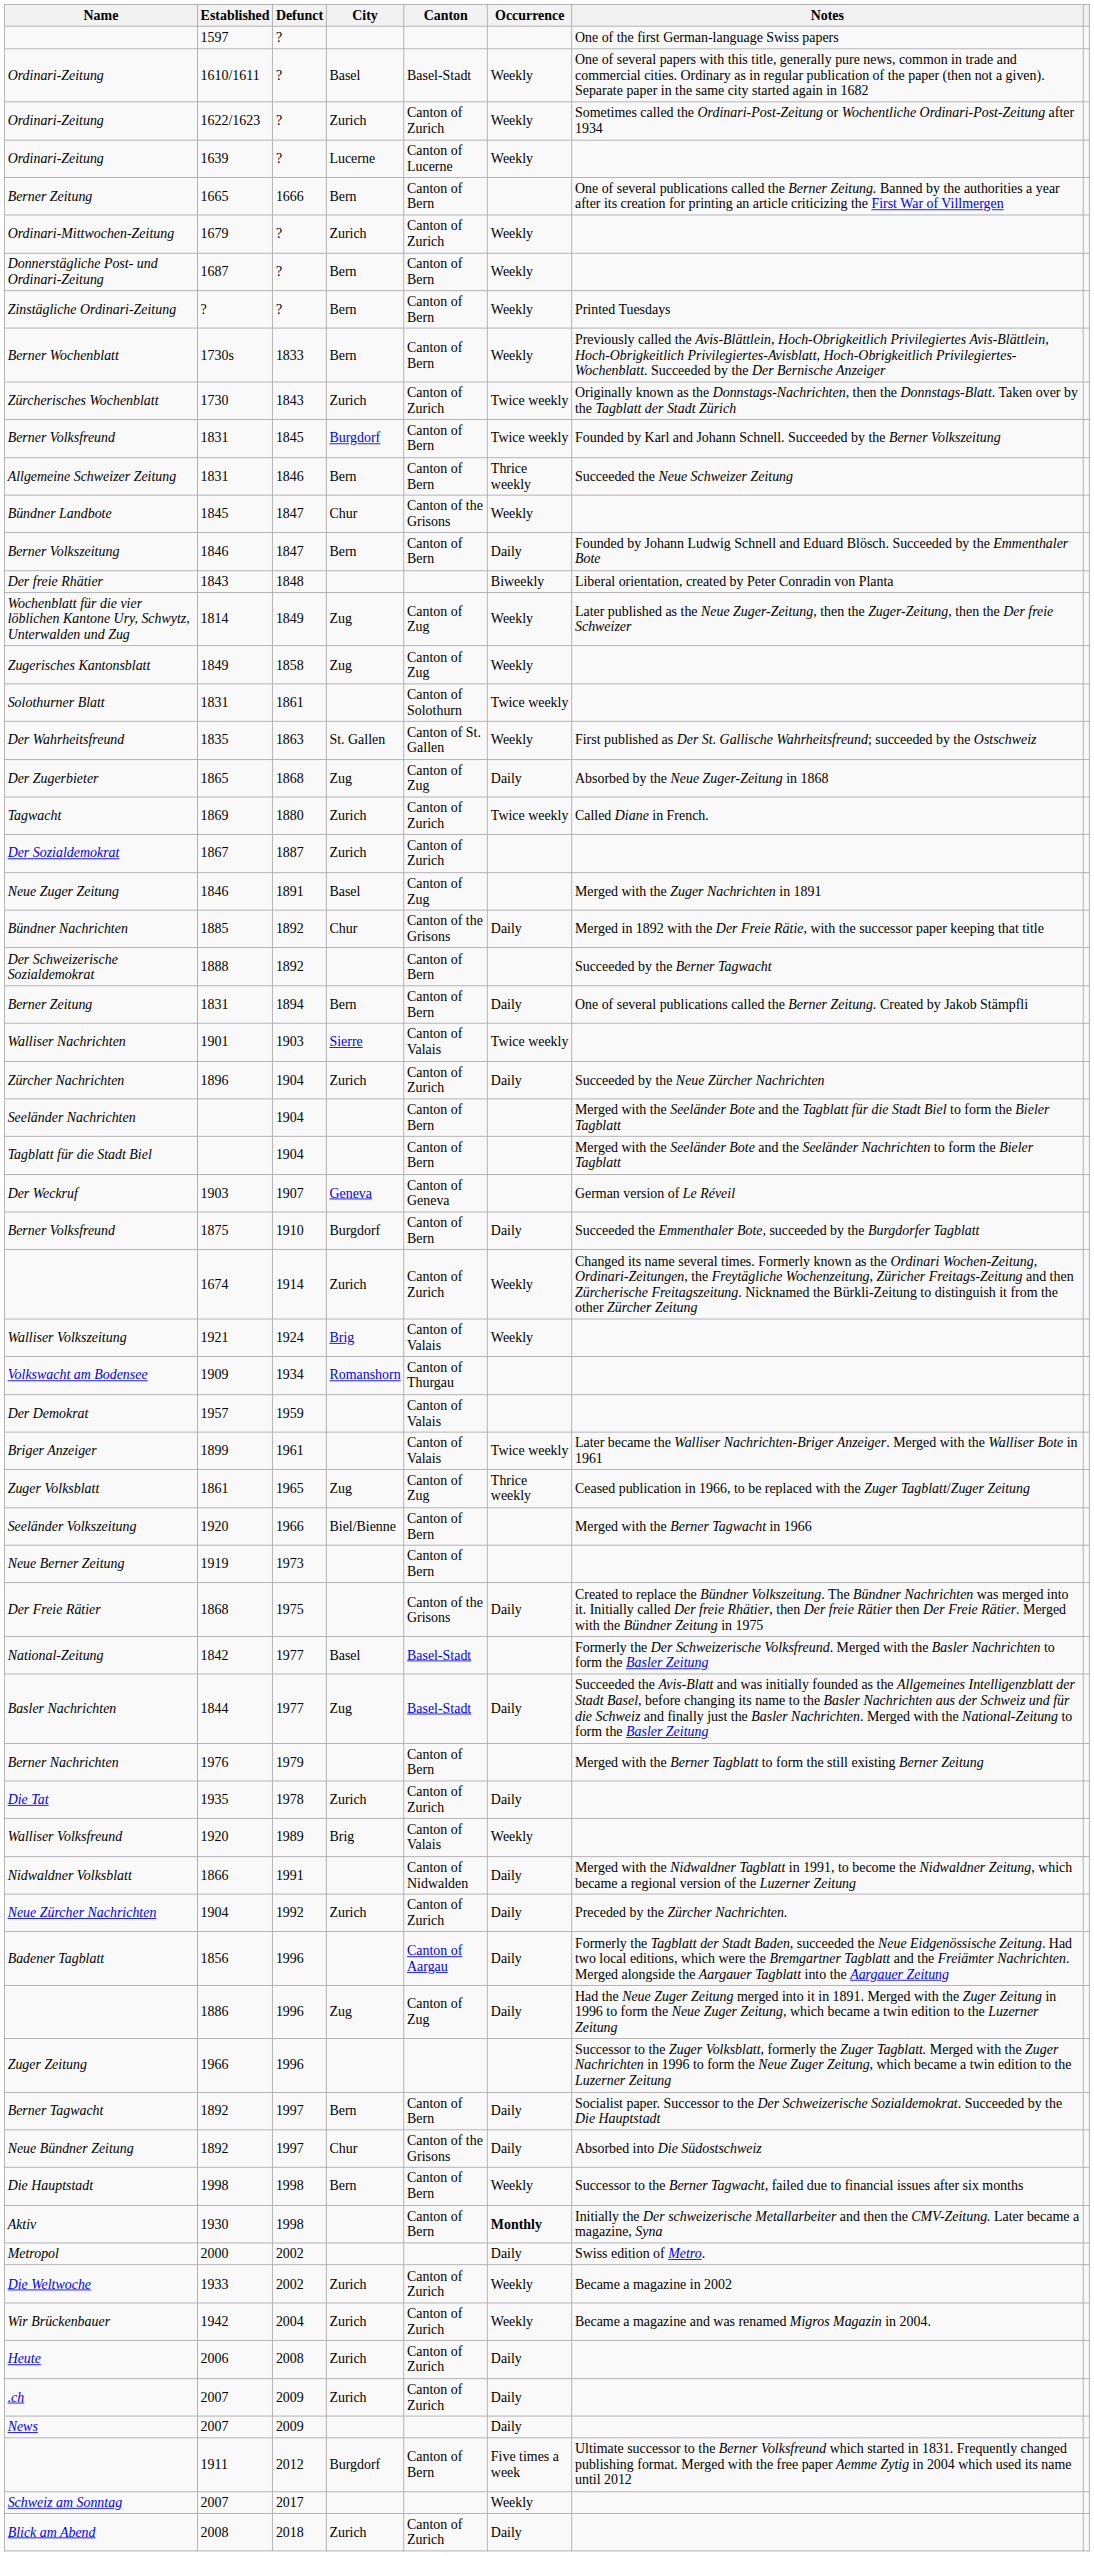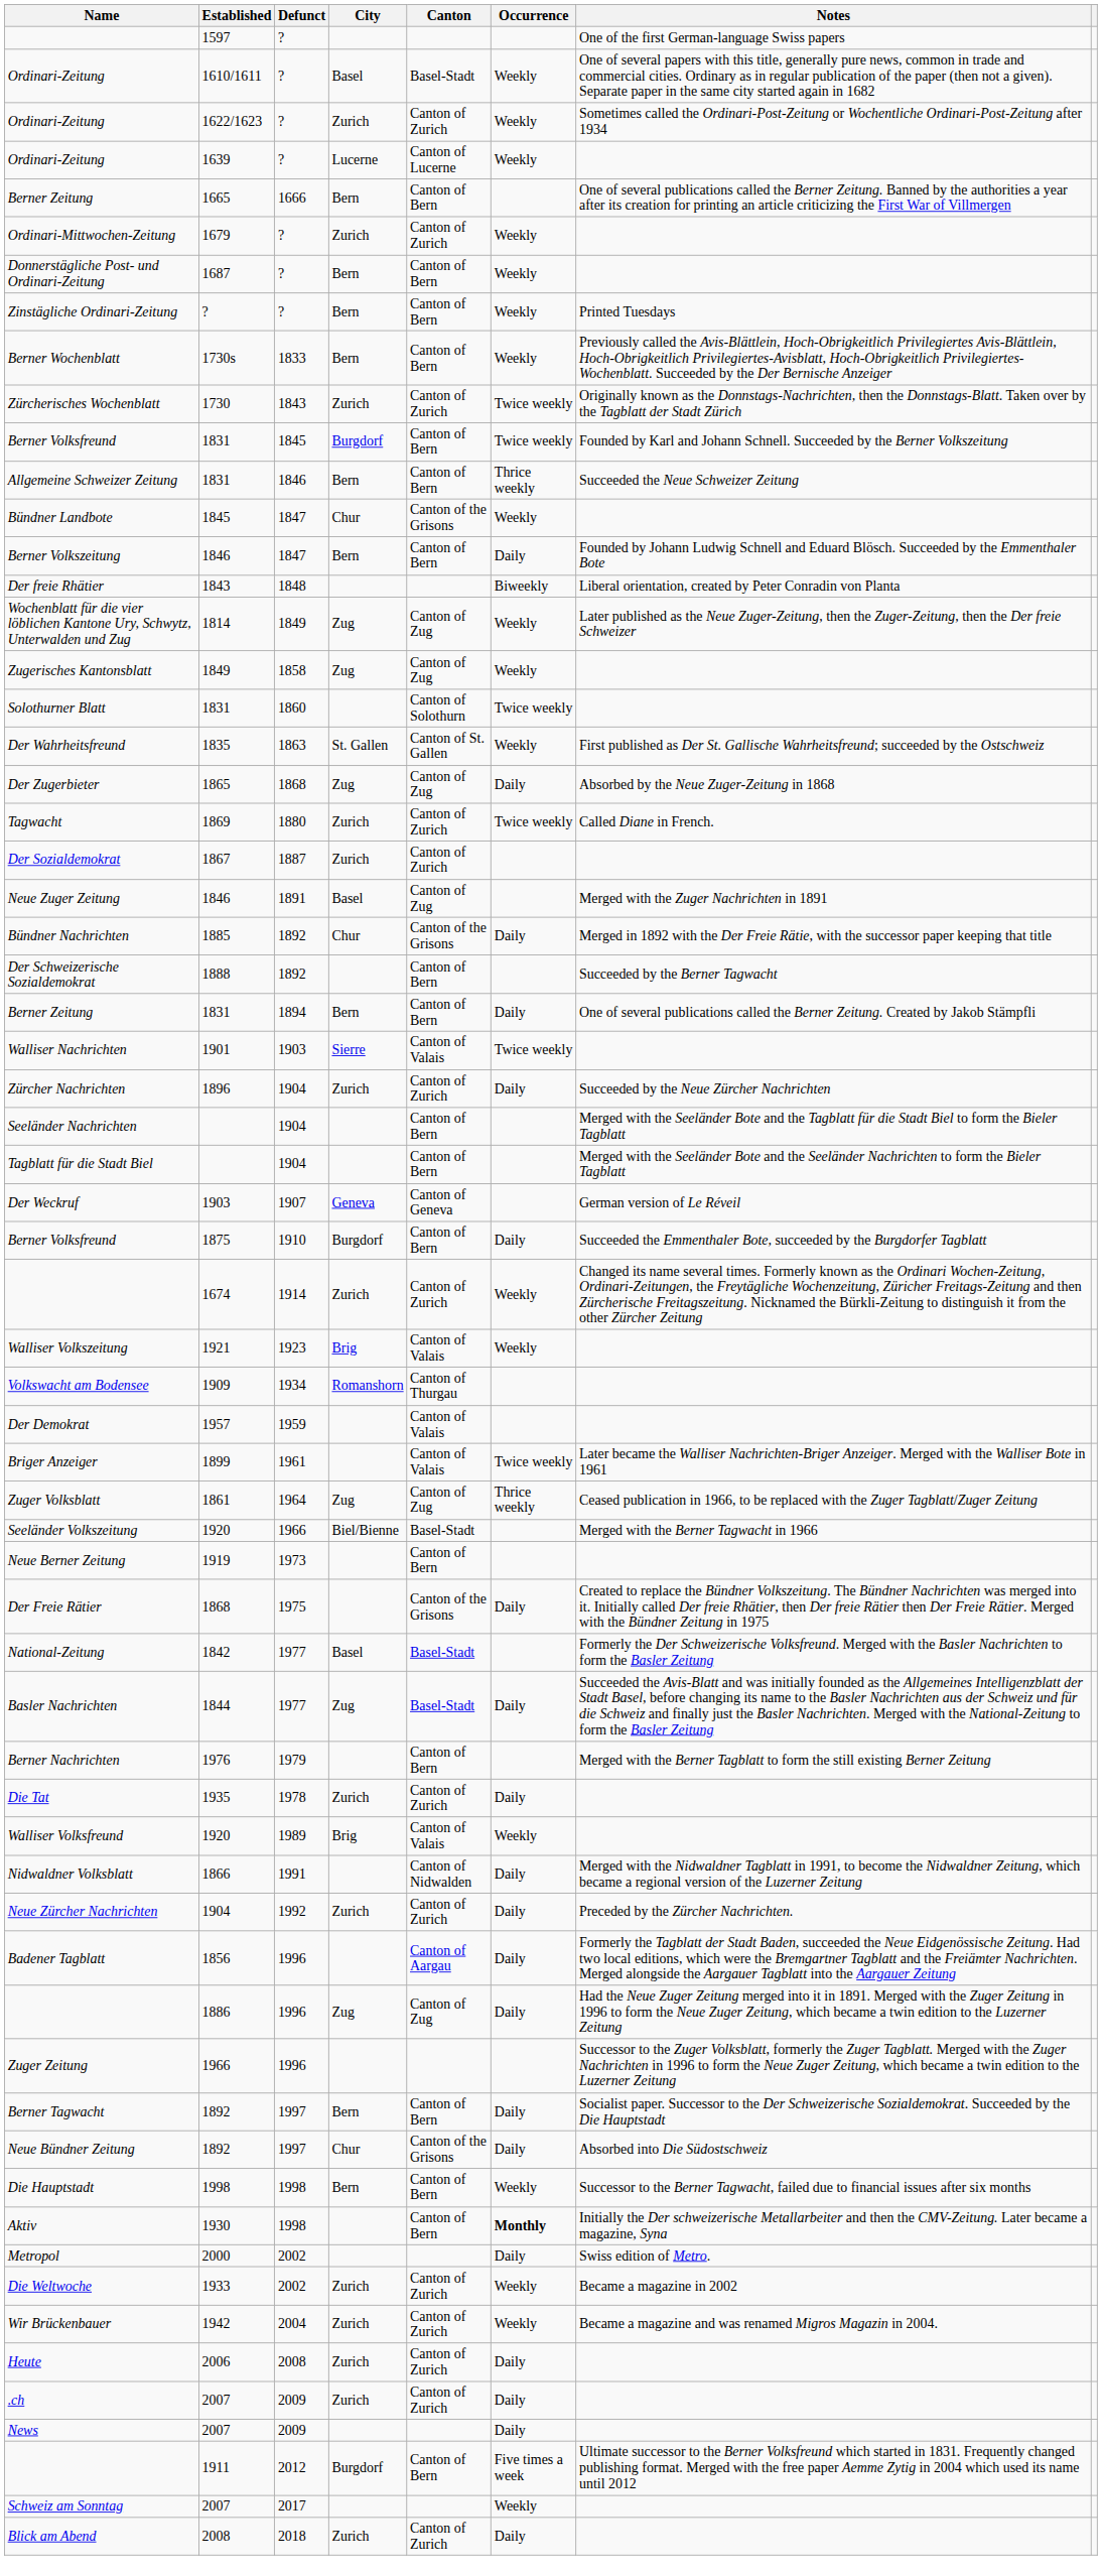Solothurner Blatt | Defunct: 1861 -> 1860
Walliser Volkszeitung | Defunct: 1924 -> 1923
Zuger Volksblatt | Defunct: 1965 -> 1964
Seeländer Volkszeitung | Canton: Canton of Bern -> Basel-Stadt
